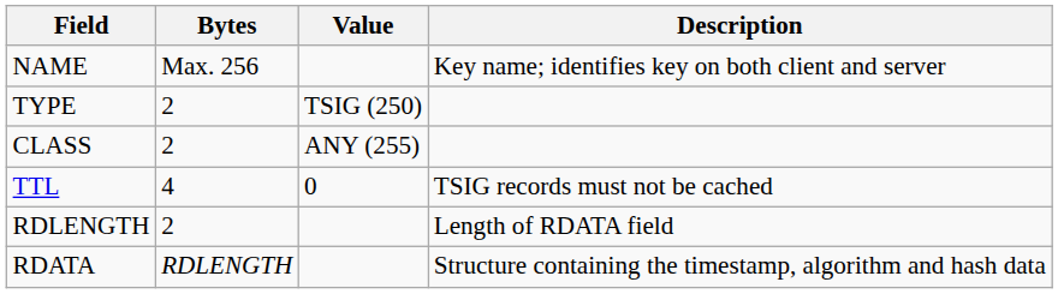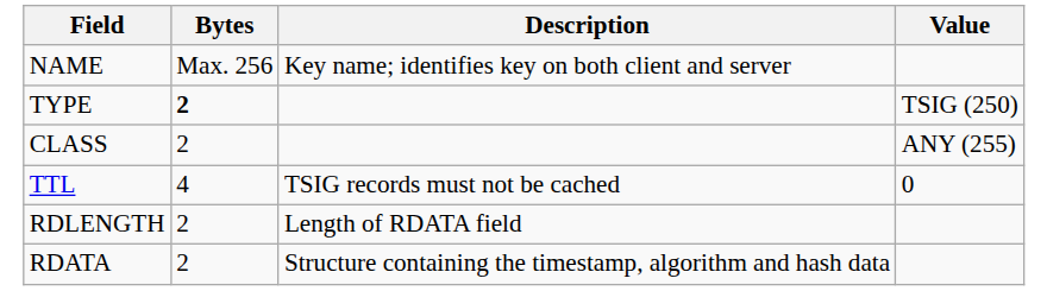columns swapped: Value <-> Description
TYPE | Bytes: normal -> bold
RDATA | Bytes: RDLENGTH -> 2
